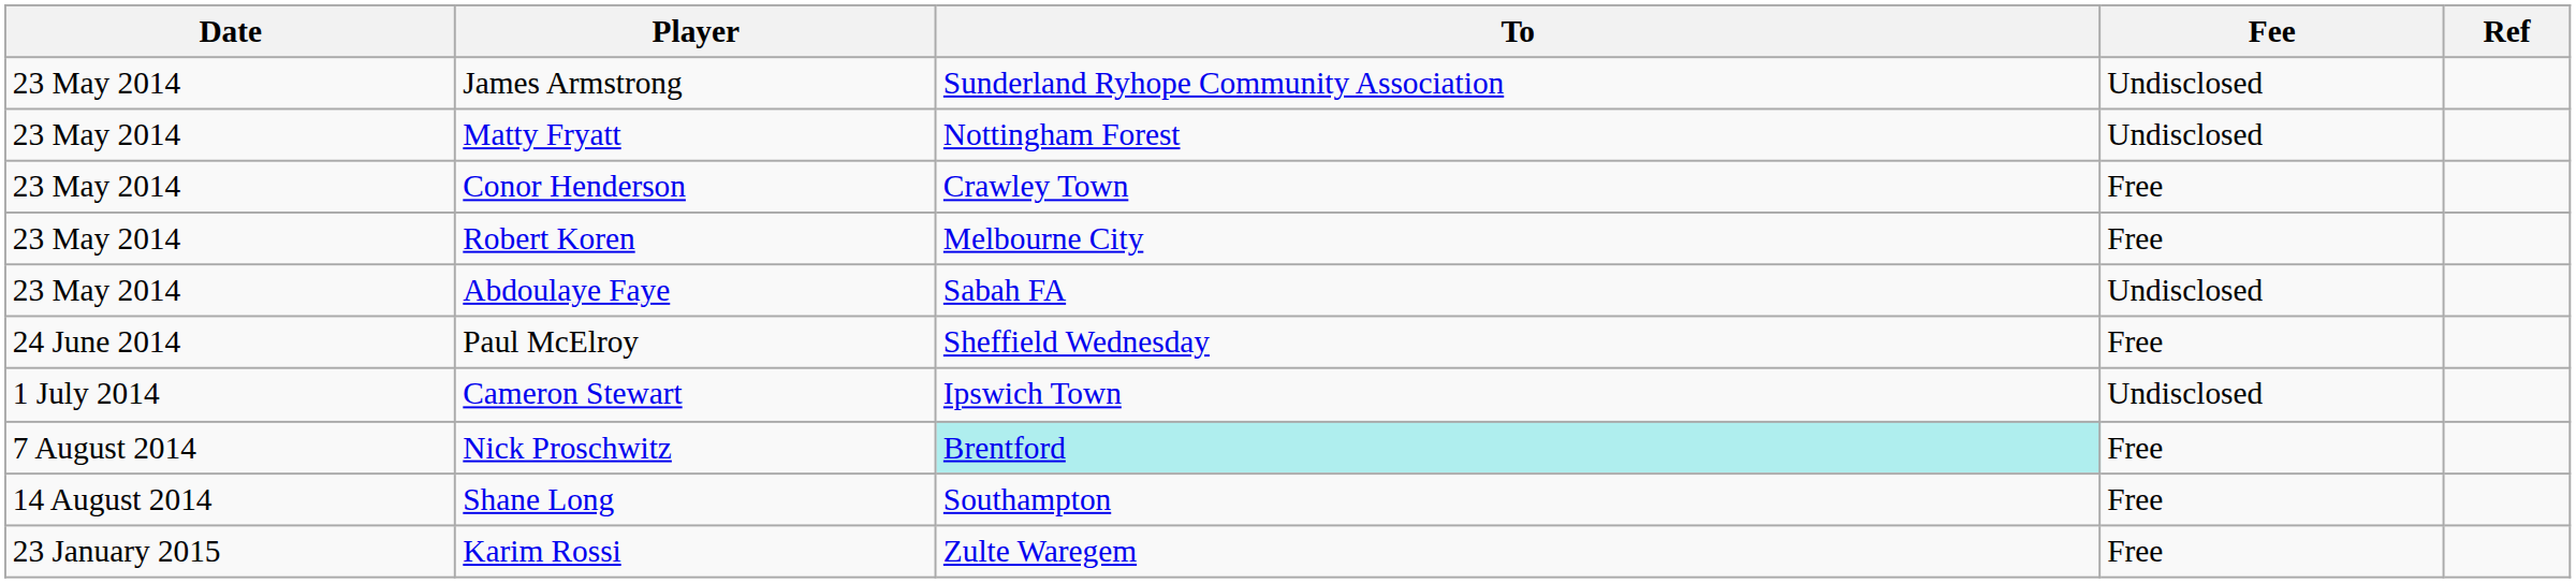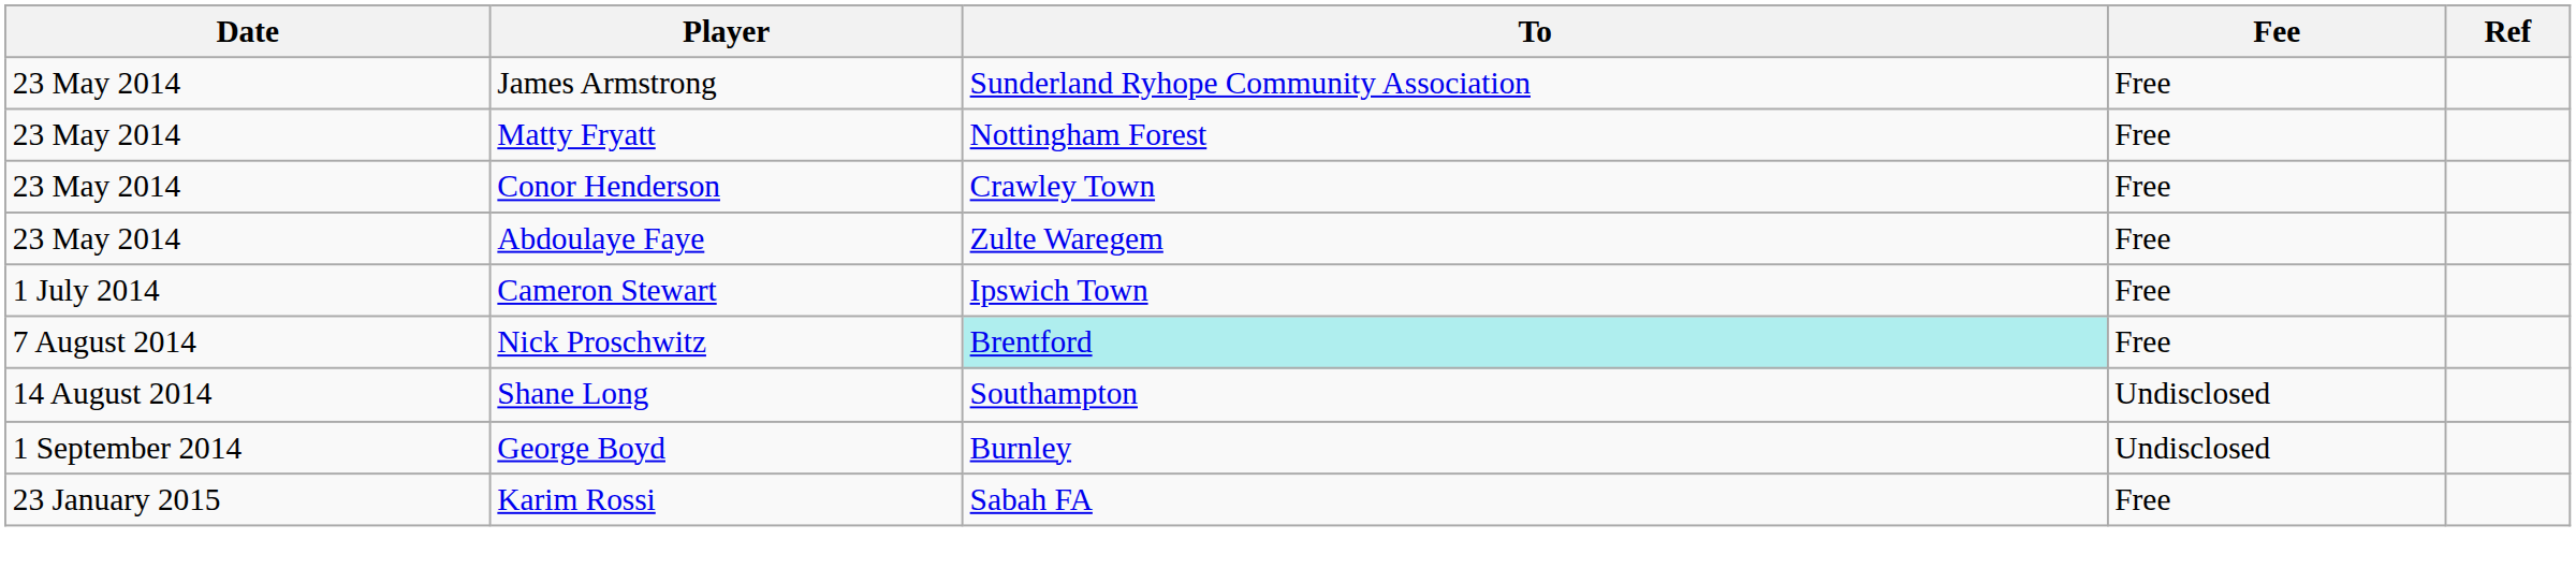James Armstrong | Fee: Undisclosed -> Free
Matty Fryatt | Fee: Undisclosed -> Free
- row: 23 May 2014 | Robert Koren | Melbourne City | Free
Abdoulaye Faye | To: Sabah FA -> Zulte Waregem
Abdoulaye Faye | Fee: Undisclosed -> Free
- row: 24 June 2014 | Paul McElroy | Sheffield Wednesday | Free
Cameron Stewart | Fee: Undisclosed -> Free
Shane Long | Fee: Free -> Undisclosed
+ row: 1 September 2014 | George Boyd | Burnley | Undisclosed
Karim Rossi | To: Zulte Waregem -> Sabah FA
